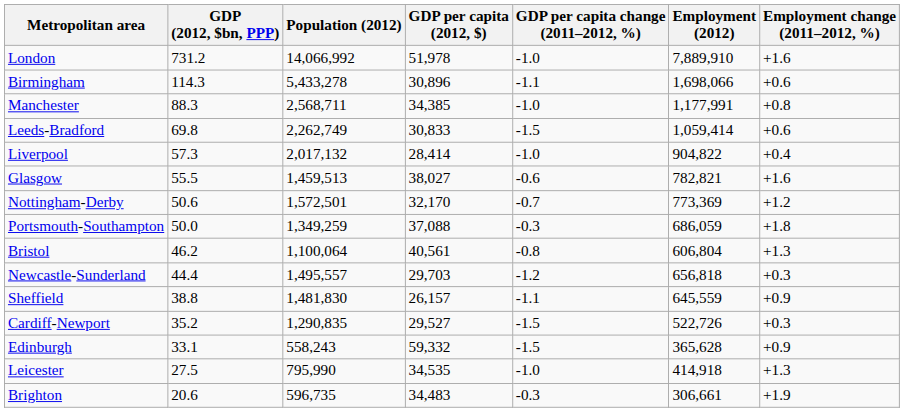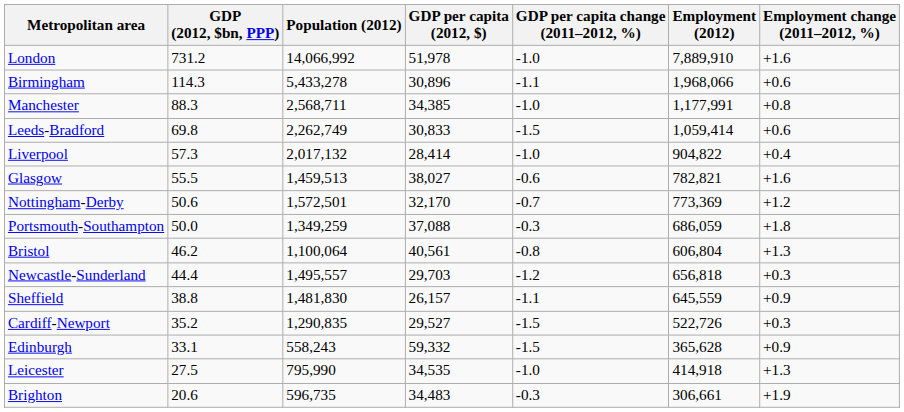Birmingham | Employment (2012): 1,698,066 -> 1,968,066
